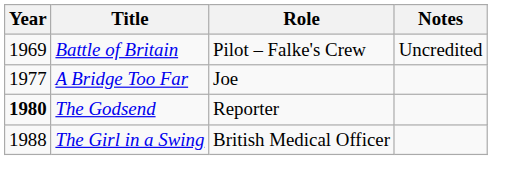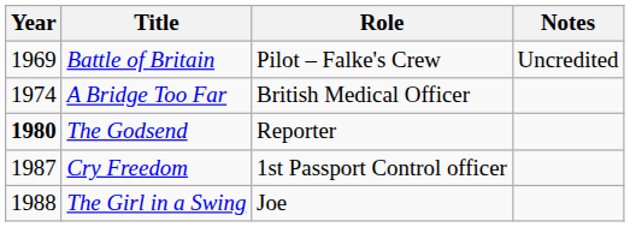A Bridge Too Far | Year: 1977 -> 1974
A Bridge Too Far | Role: Joe -> British Medical Officer
+ row: 1987 | Cry Freedom | 1st Passport Control officer
The Girl in a Swing | Role: British Medical Officer -> Joe
